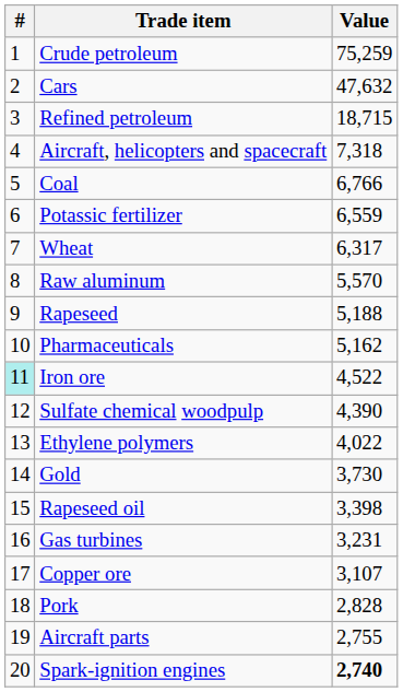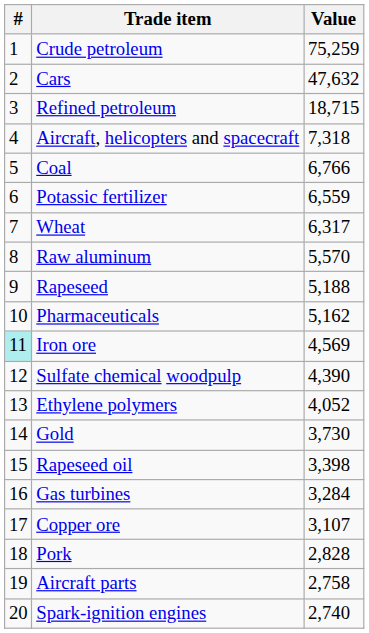Iron ore | Value: 4,522 -> 4,569
Ethylene polymers | Value: 4,022 -> 4,052
Gas turbines | Value: 3,231 -> 3,284
Aircraft parts | Value: 2,755 -> 2,758
Spark-ignition engines | Value: bold -> normal
